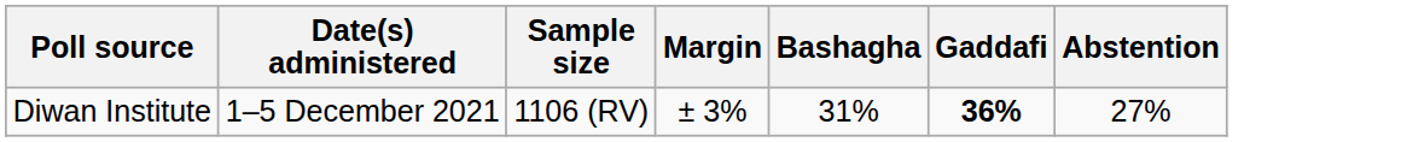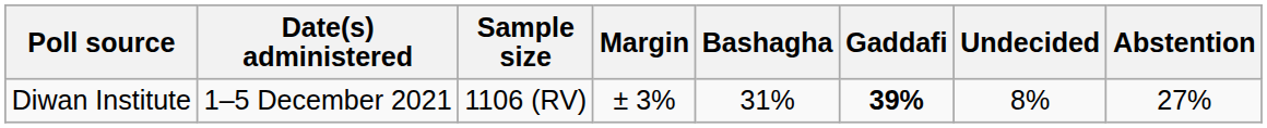+ column: Undecided | 8%
Diwan Institute | Gaddafi: 36% -> 39%
